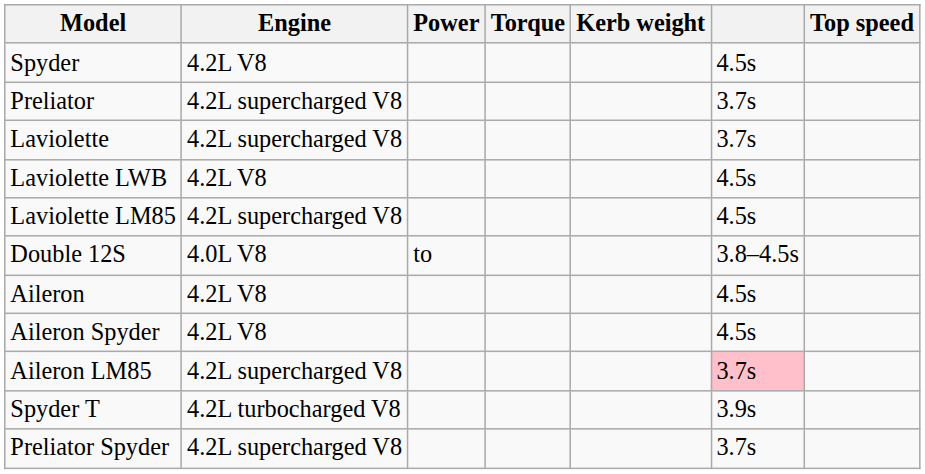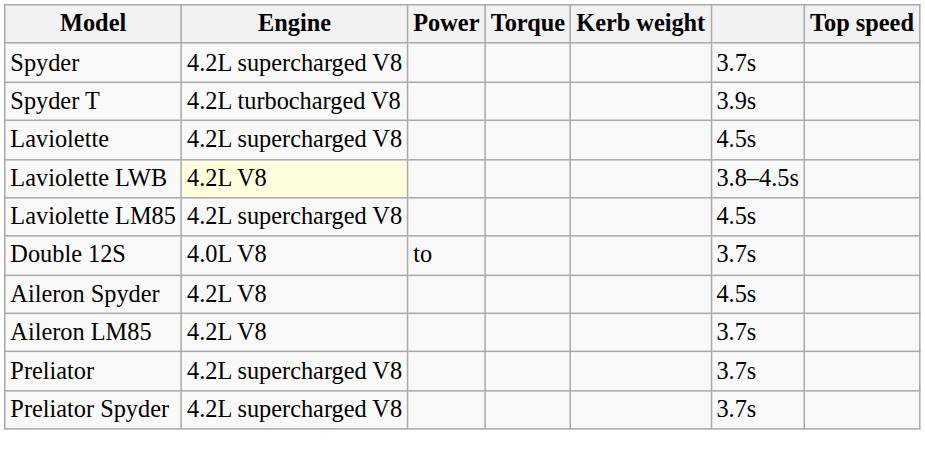Spyder | Engine: 4.2L V8 -> 4.2L supercharged V8
Spyder | column 6: 4.5s -> 3.7s
rows swapped: Spyder T <-> Preliator
Laviolette | column 6: 3.7s -> 4.5s
Laviolette LWB | Engine: no background -> lightyellow background
Laviolette LWB | column 6: 4.5s -> 3.8–4.5s
Double 12S | column 6: 3.8–4.5s -> 3.7s
- row: Aileron | 4.2L V8 | 4.5s
Aileron LM85 | Engine: 4.2L supercharged V8 -> 4.2L V8
Aileron LM85 | column 6: pink background -> no background
